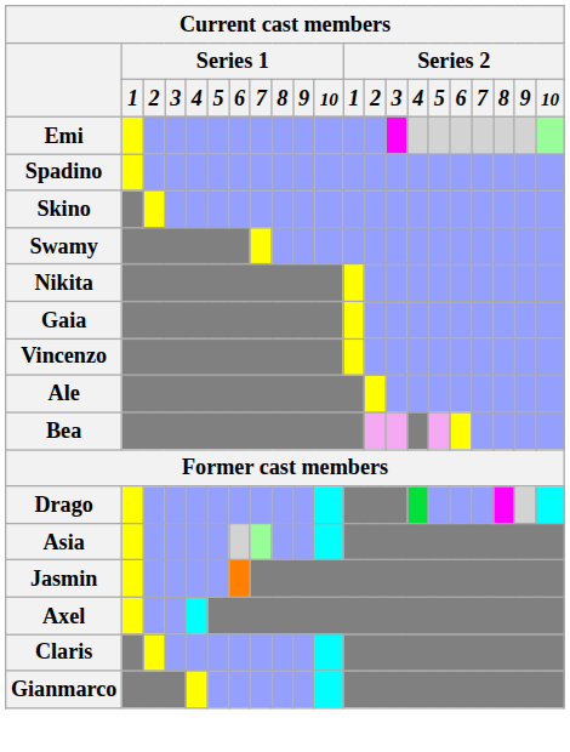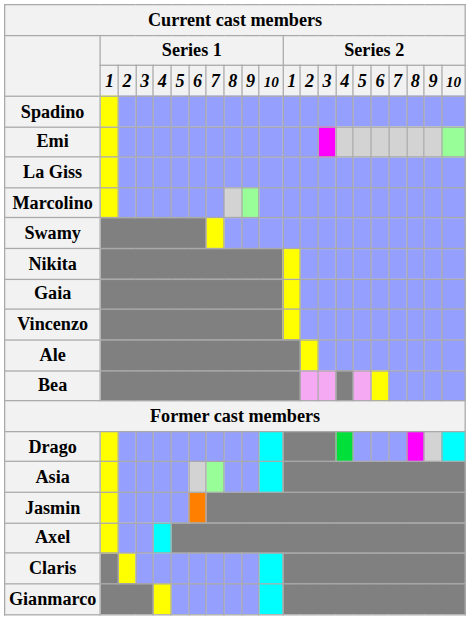rows swapped: Emi <-> Spadino
+ row: La Giss
+ row: Marcolino
- row: Skino
